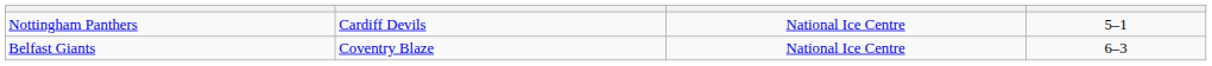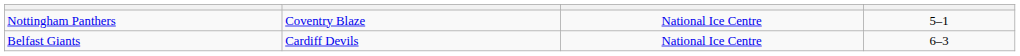Nottingham Panthers | column 2: Cardiff Devils -> Coventry Blaze
Belfast Giants | column 2: Coventry Blaze -> Cardiff Devils
